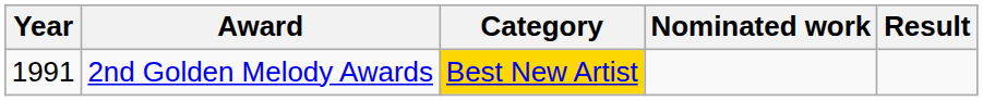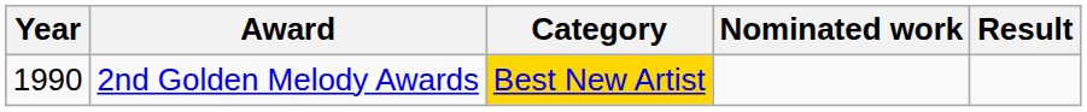2nd Golden Melody Awards | Year: 1991 -> 1990
